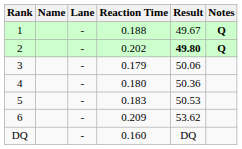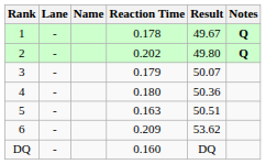columns swapped: Lane <-> Name
1 | Reaction Time: 0.188 -> 0.178
2 | Result: bold -> normal
3 | Result: 50.06 -> 50.07
5 | Reaction Time: 0.183 -> 0.163
5 | Result: 50.53 -> 50.51
